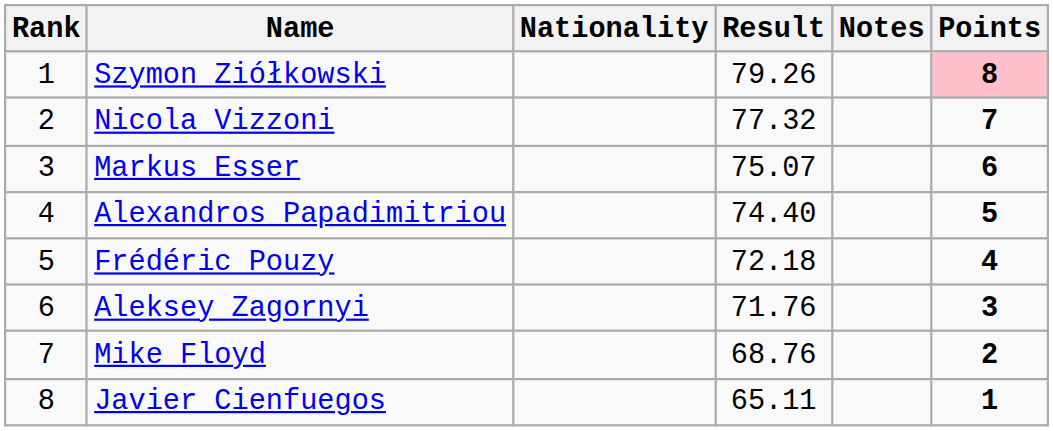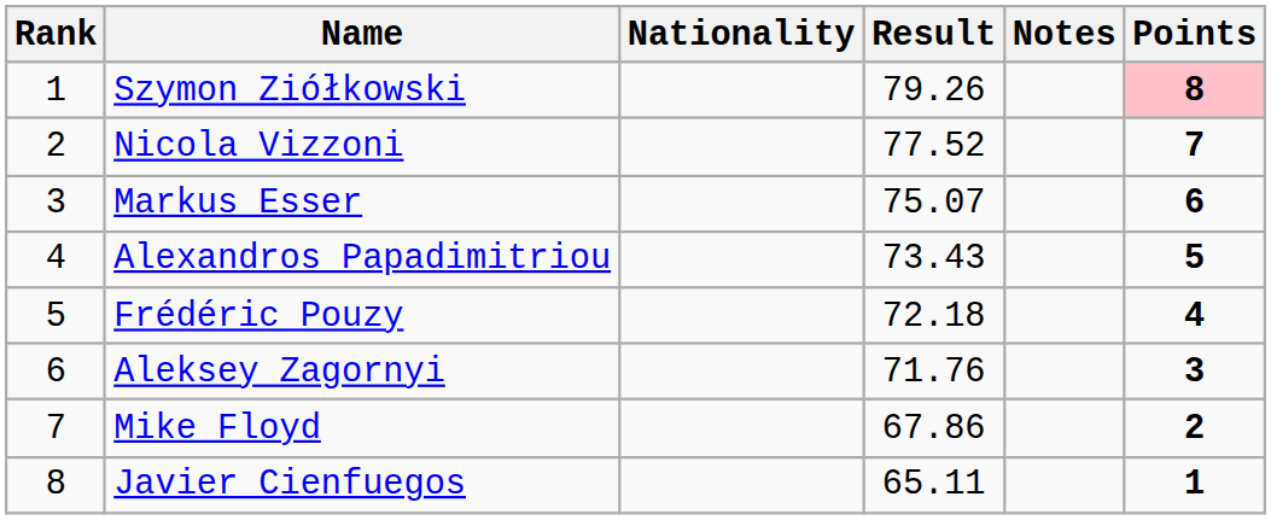Nicola Vizzoni | Result: 77.32 -> 77.52
Alexandros Papadimitriou | Result: 74.40 -> 73.43
Mike Floyd | Result: 68.76 -> 67.86
